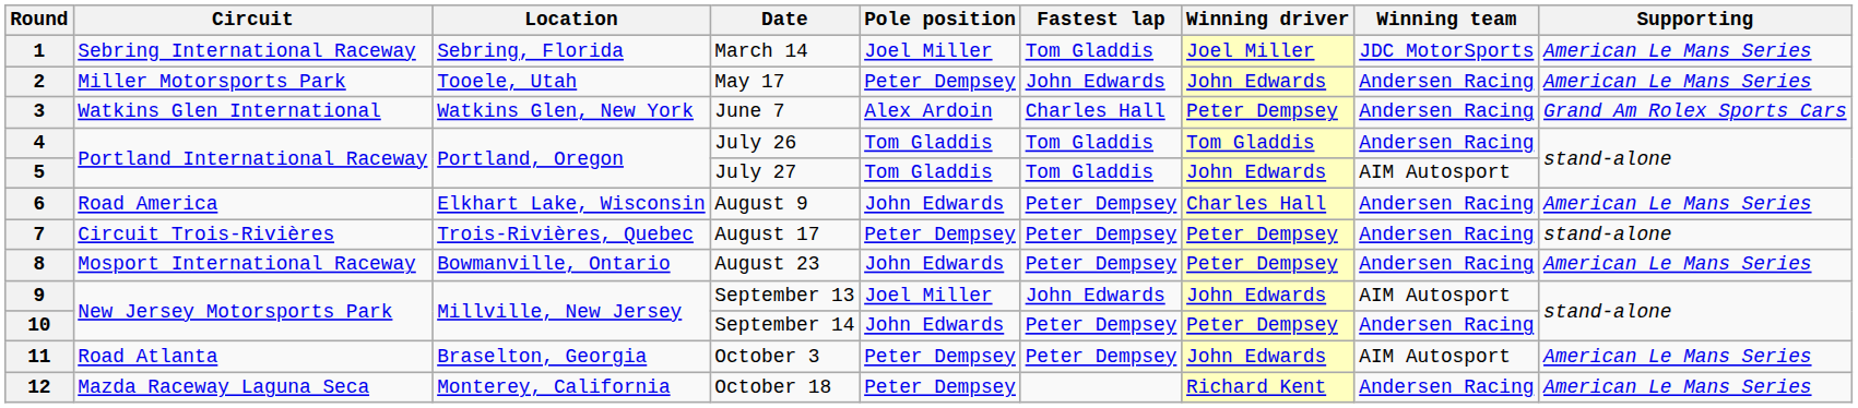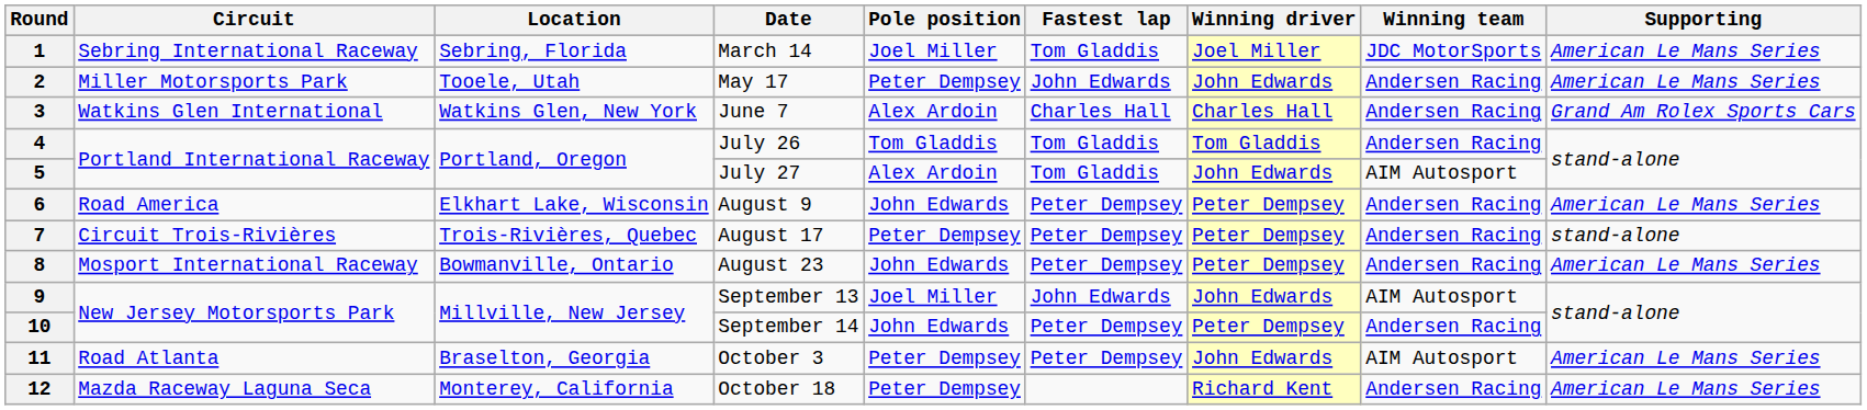3 | Winning driver: Peter Dempsey -> Charles Hall
5 | Pole position: Tom Gladdis -> Alex Ardoin
6 | Winning driver: Charles Hall -> Peter Dempsey
